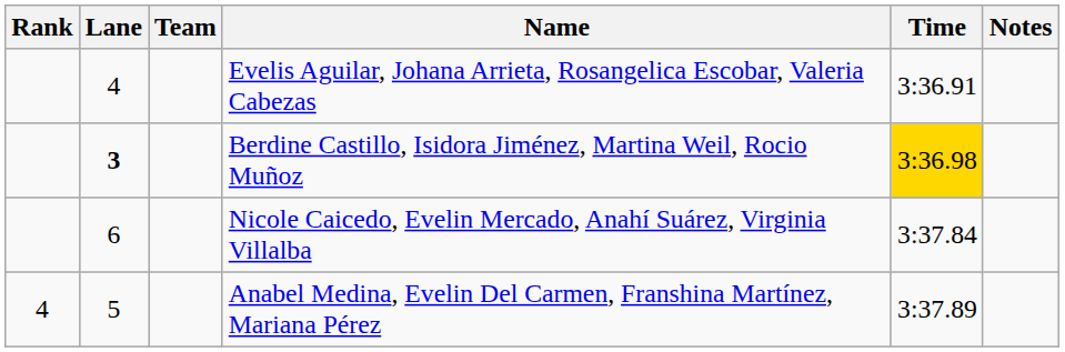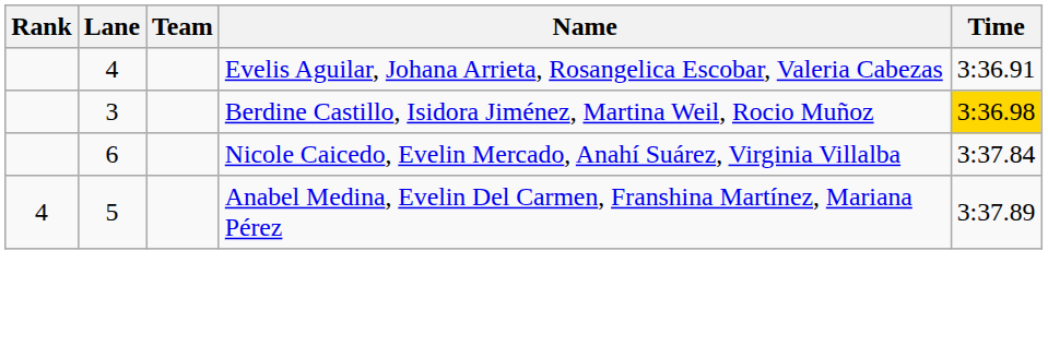- column: Notes
Berdine Castillo, Isidora Jiménez, Martina Weil, Rocio Muñoz | Lane: bold -> normal
